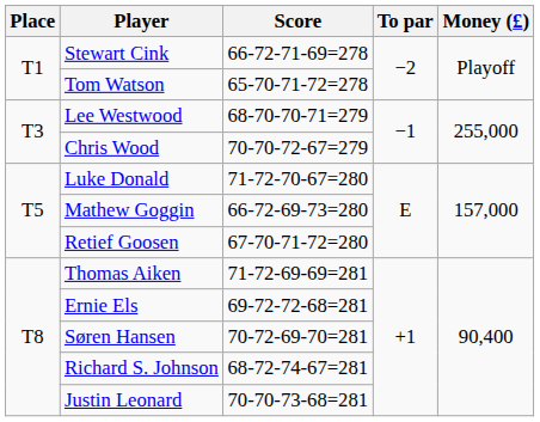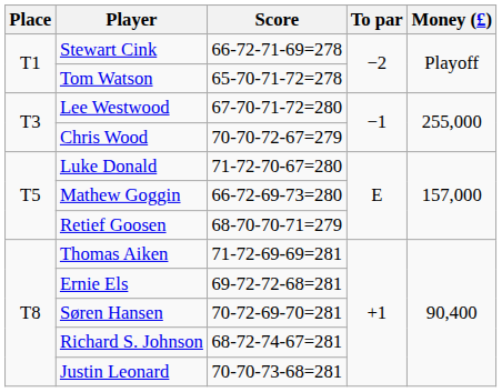Lee Westwood | Score: 68-70-70-71=279 -> 67-70-71-72=280
Retief Goosen | Score: 67-70-71-72=280 -> 68-70-70-71=279
